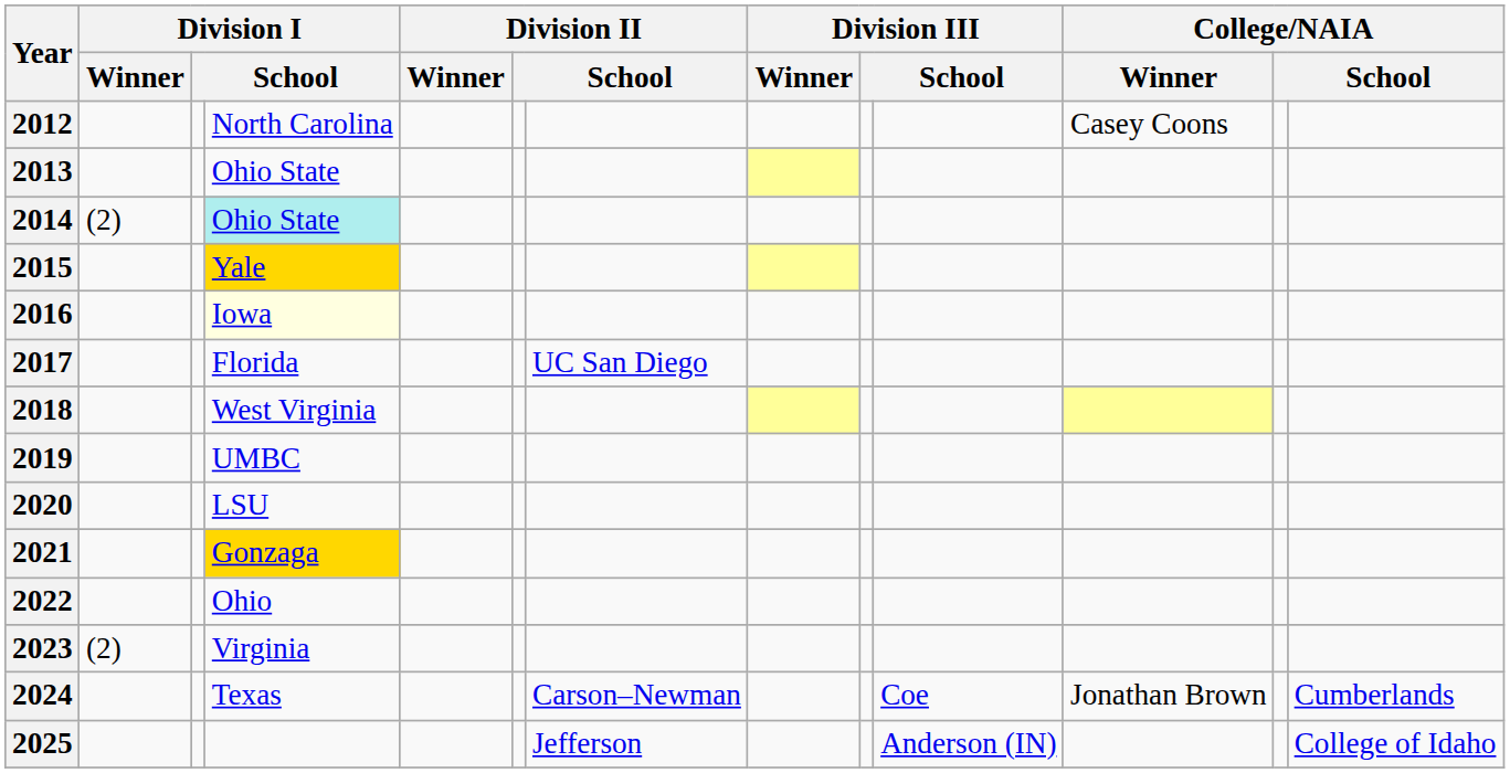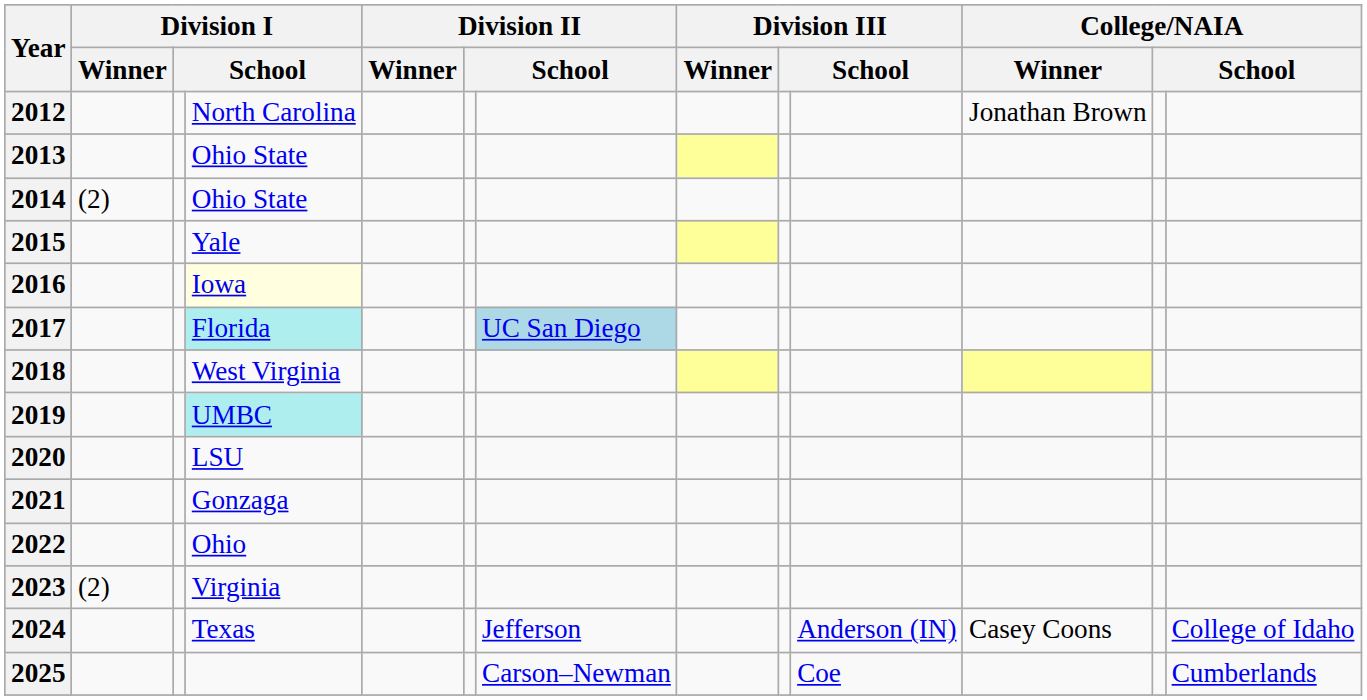2012 | College/NAIA / Winner: Casey Coons -> Jonathan Brown
2014 | column 4: paleturquoise background -> no background
2015 | column 4: gold background -> no background
2017 | column 4: no background -> paleturquoise background
2017 | column 7: no background -> lightblue background
2019 | column 4: no background -> paleturquoise background
2021 | column 4: gold background -> no background
2024 | column 7: Carson–Newman -> Jefferson
2024 | column 10: Coe -> Anderson (IN)
2024 | College/NAIA / Winner: Jonathan Brown -> Casey Coons
2024 | column 13: Cumberlands -> College of Idaho
2025 | column 7: Jefferson -> Carson–Newman
2025 | column 10: Anderson (IN) -> Coe
2025 | column 13: College of Idaho -> Cumberlands
